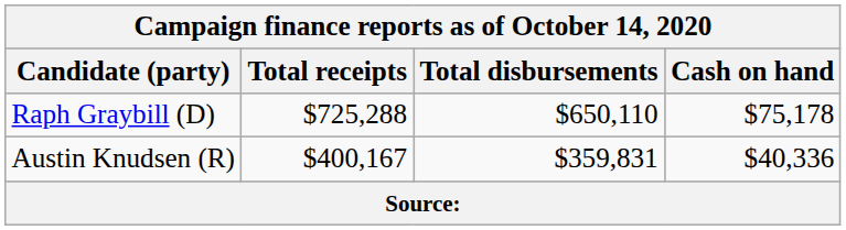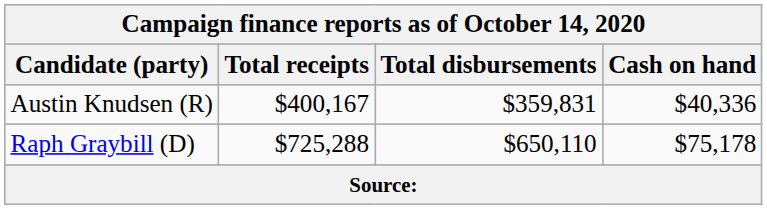rows swapped: Raph Graybill (D) <-> Austin Knudsen (R)
